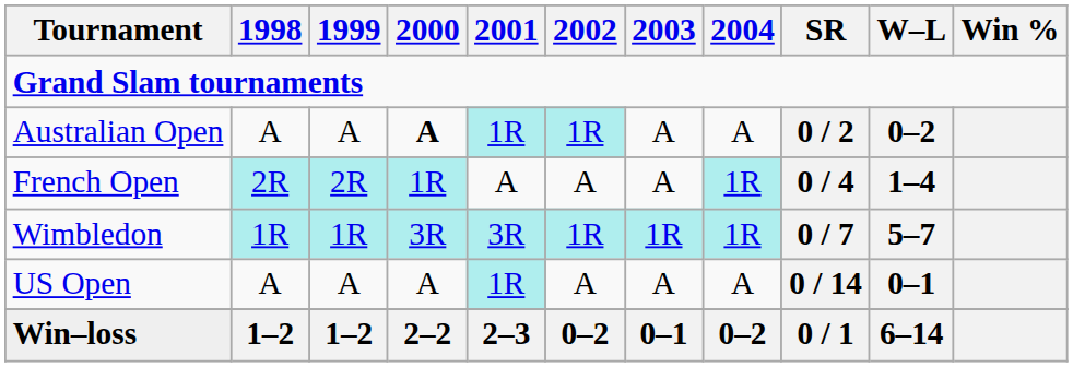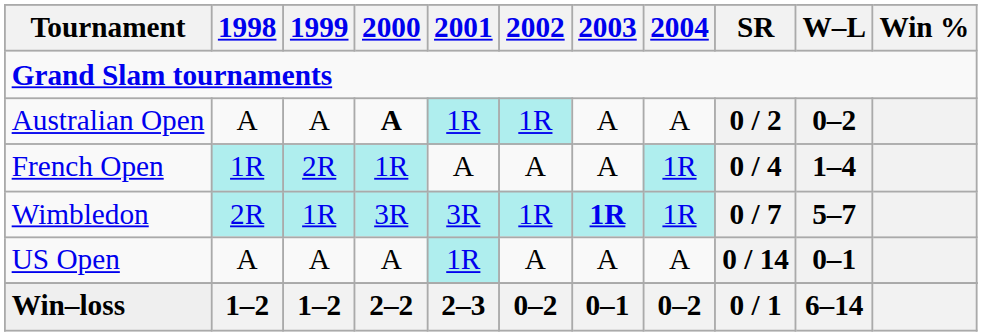French Open | 1998: 2R -> 1R
Wimbledon | 1998: 1R -> 2R
Wimbledon | 2003: normal -> bold
